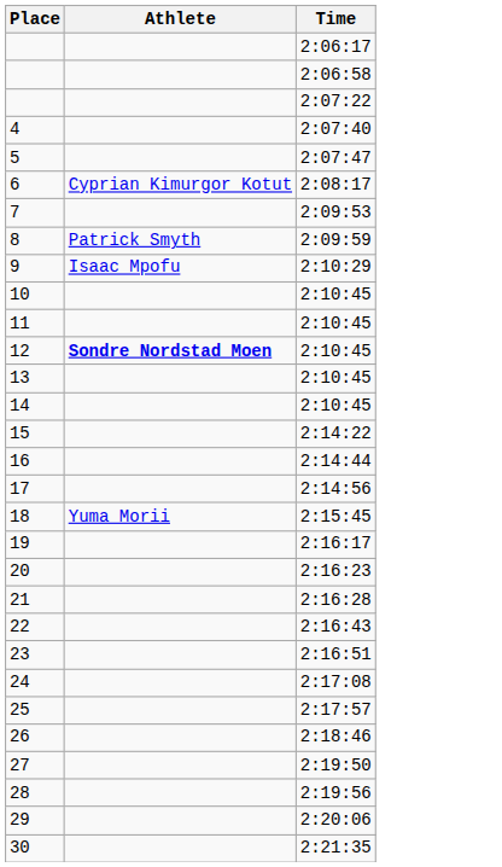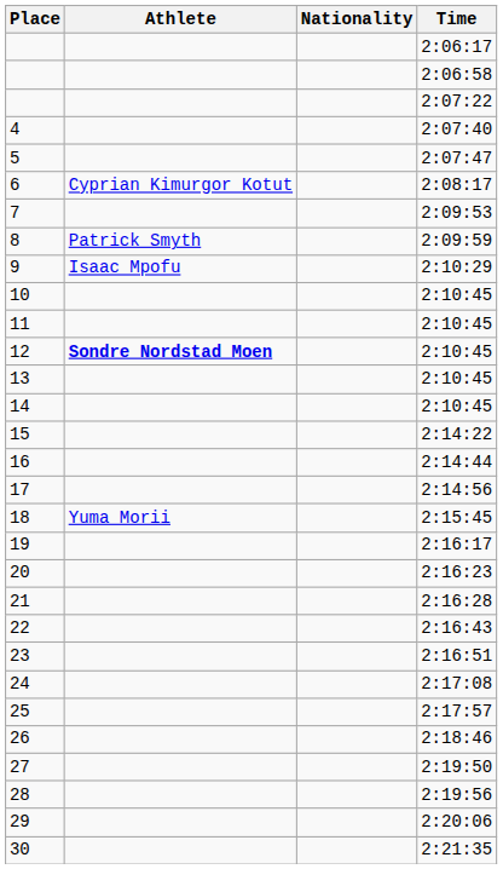+ column: Nationality
